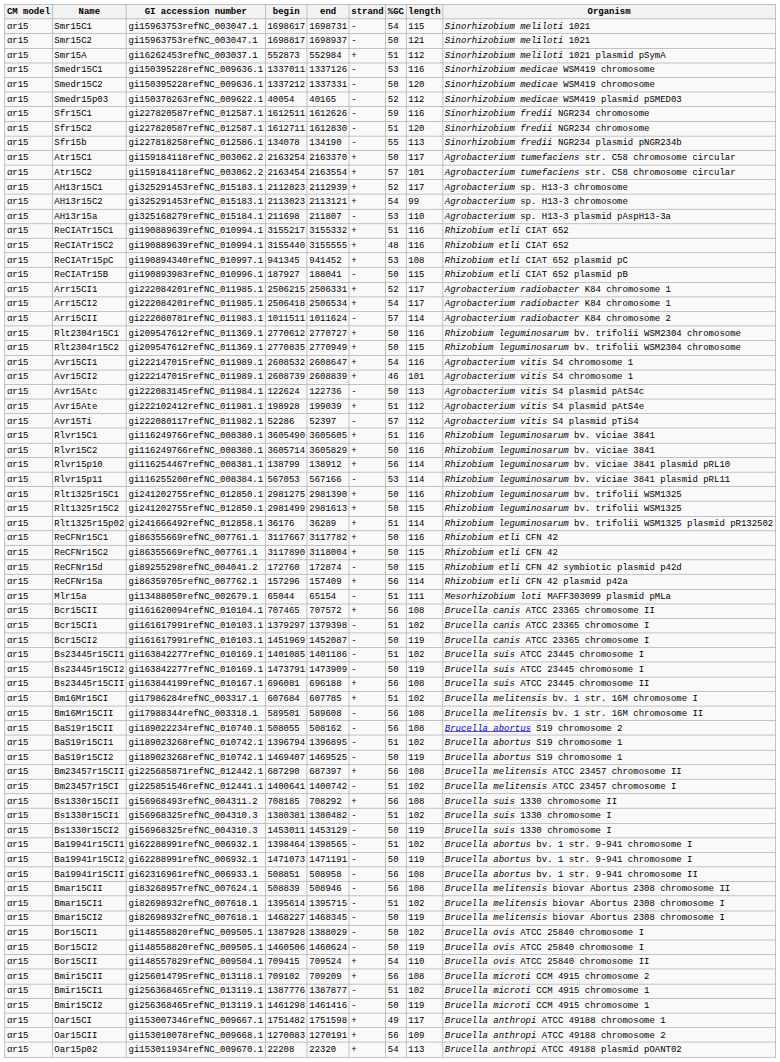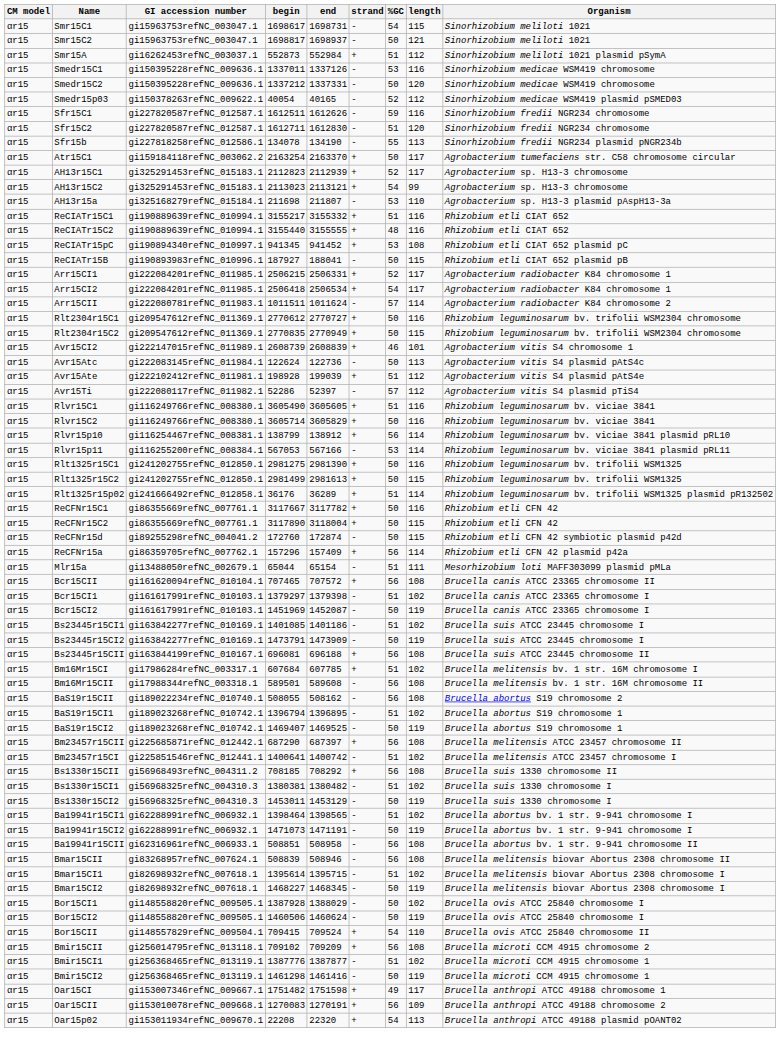- row: αr15 | Atr15C2 | gi159184118refNC_003062.2 | 2163454 | 2163554 | + | 57 | 101 | Agrobacterium tumefaciens str. C58 chromosome circular
- row: αr15 | Avr15CI1 | gi222147015refNC_011989.1 | 2608532 | 2608647 | + | 54 | 116 | Agrobacterium vitis S4 chromosome 1
